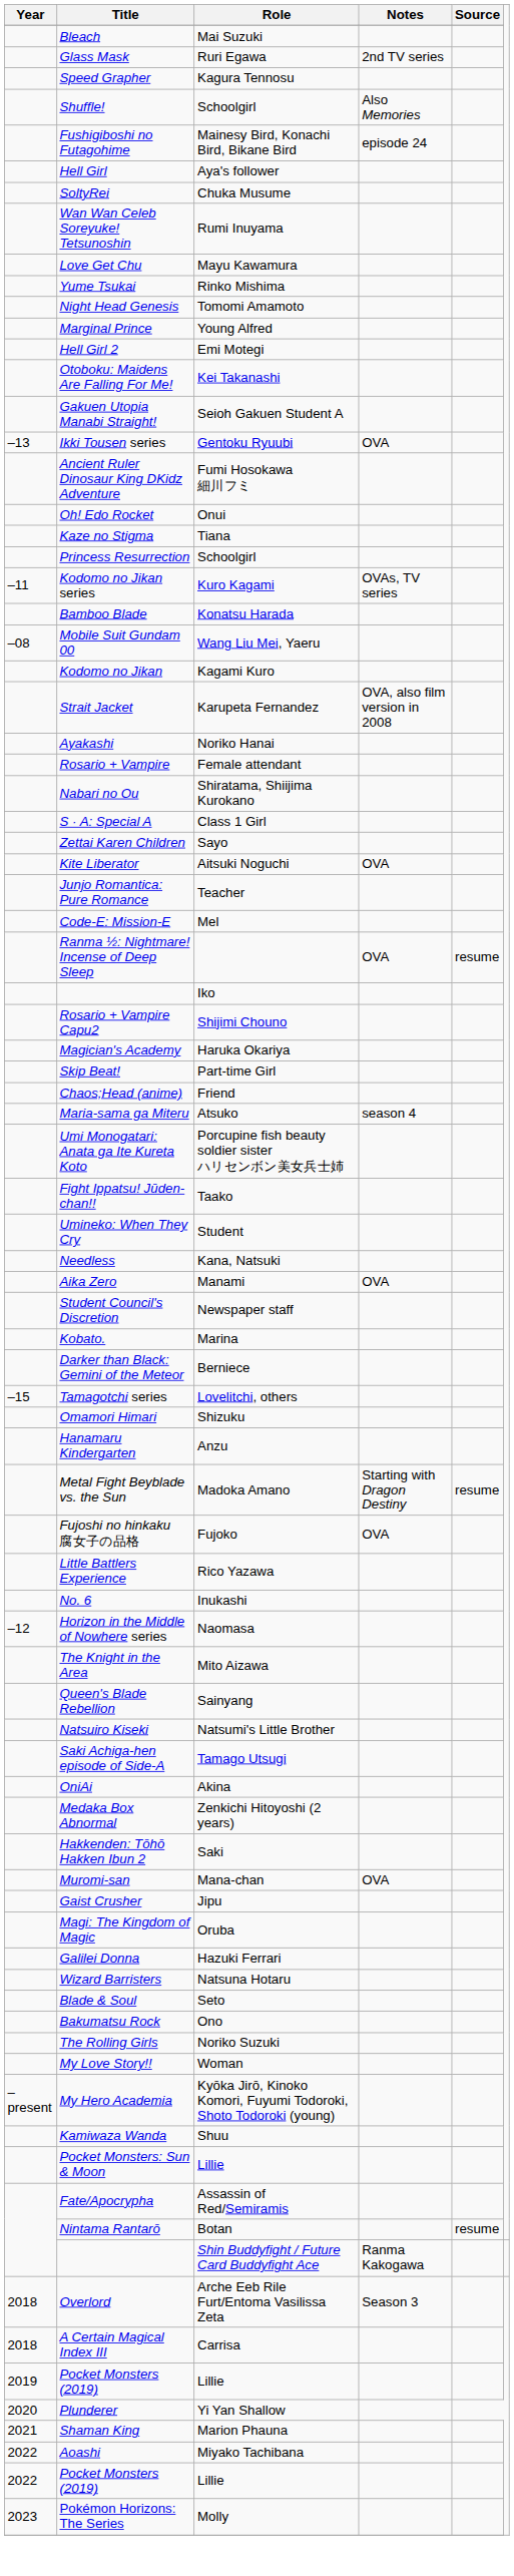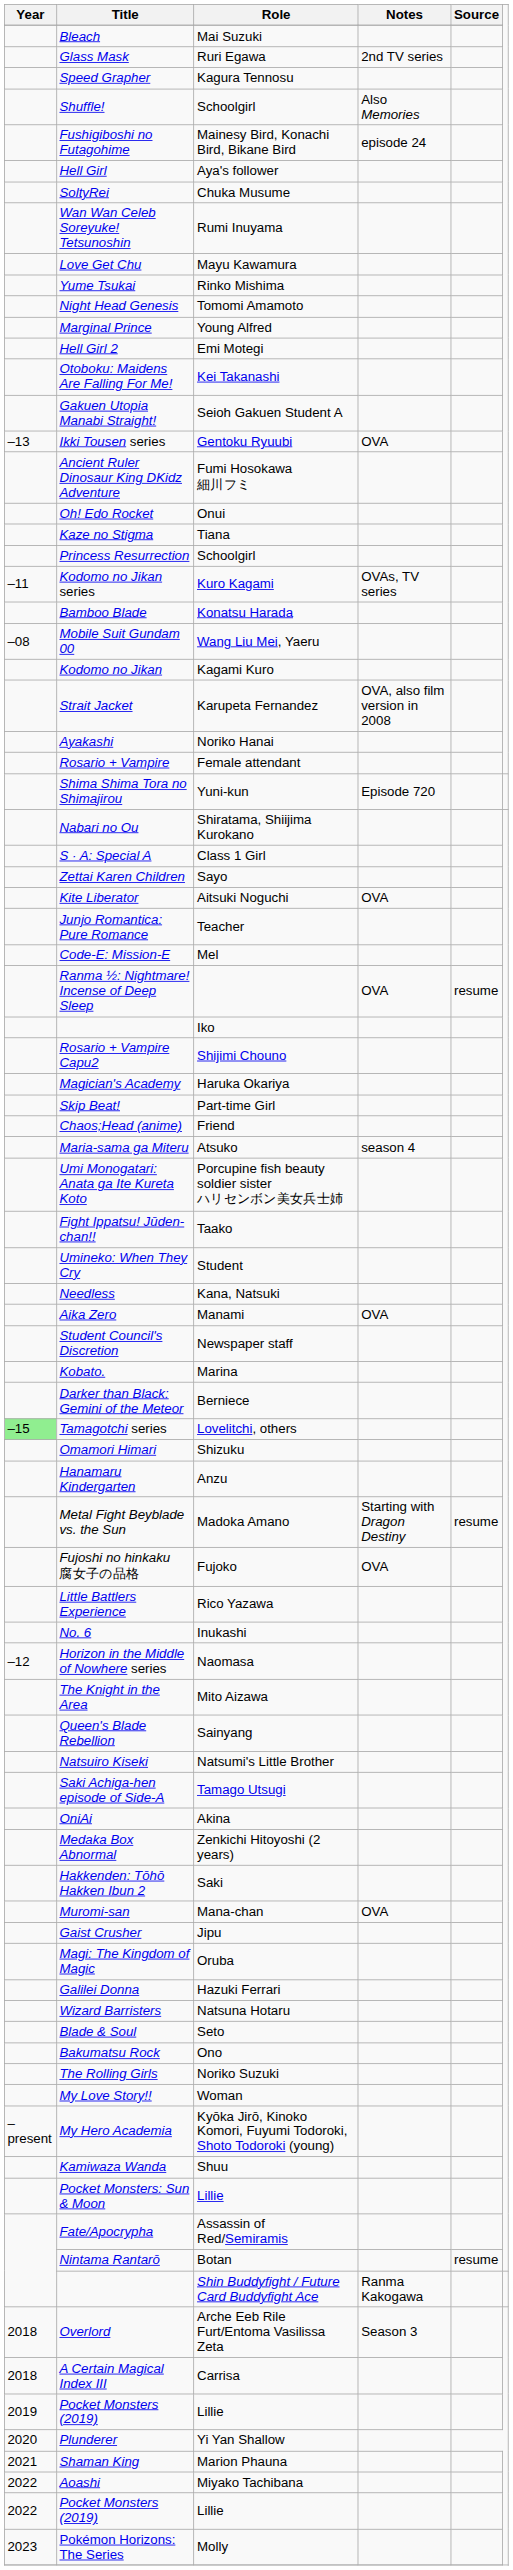+ row: Shima Shima Tora no Shimajirou | Yuni-kun | Episode 720
Tamagotchi series | Year: no background -> lightgreen background
